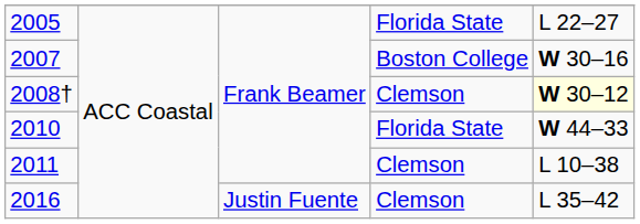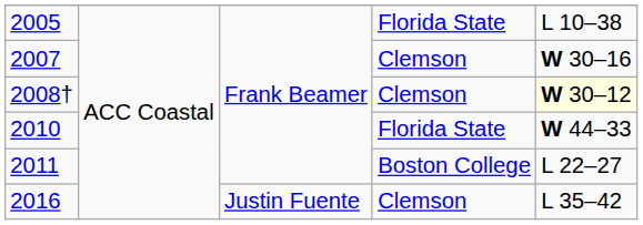2005 | column 5: L 22–27 -> L 10–38
2007 | column 4: Boston College -> Clemson
2011 | column 4: Clemson -> Boston College
2011 | column 5: L 10–38 -> L 22–27
